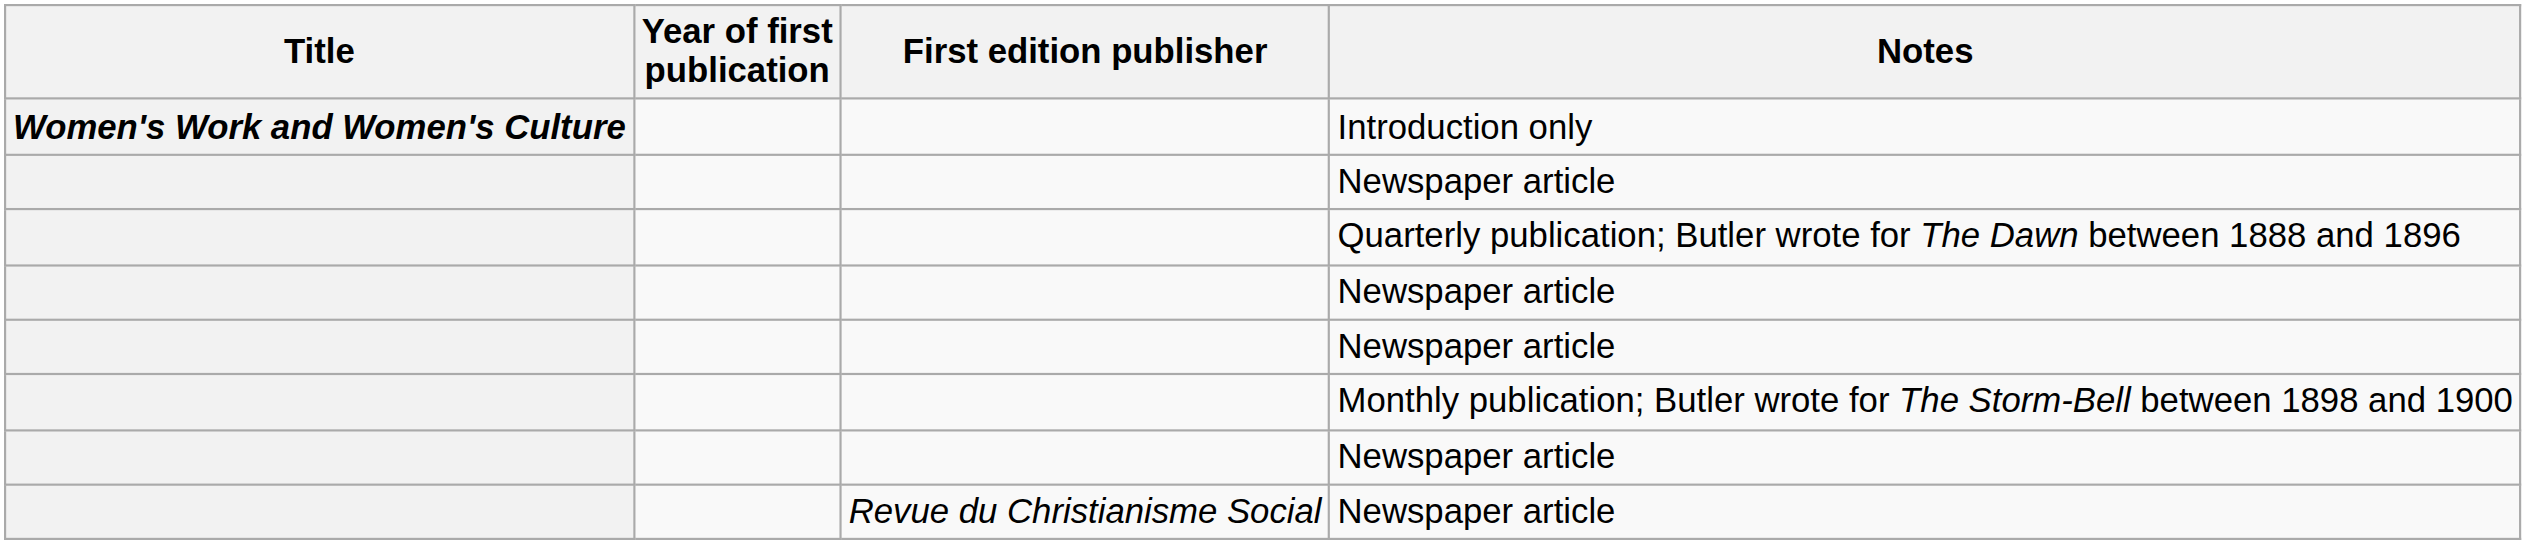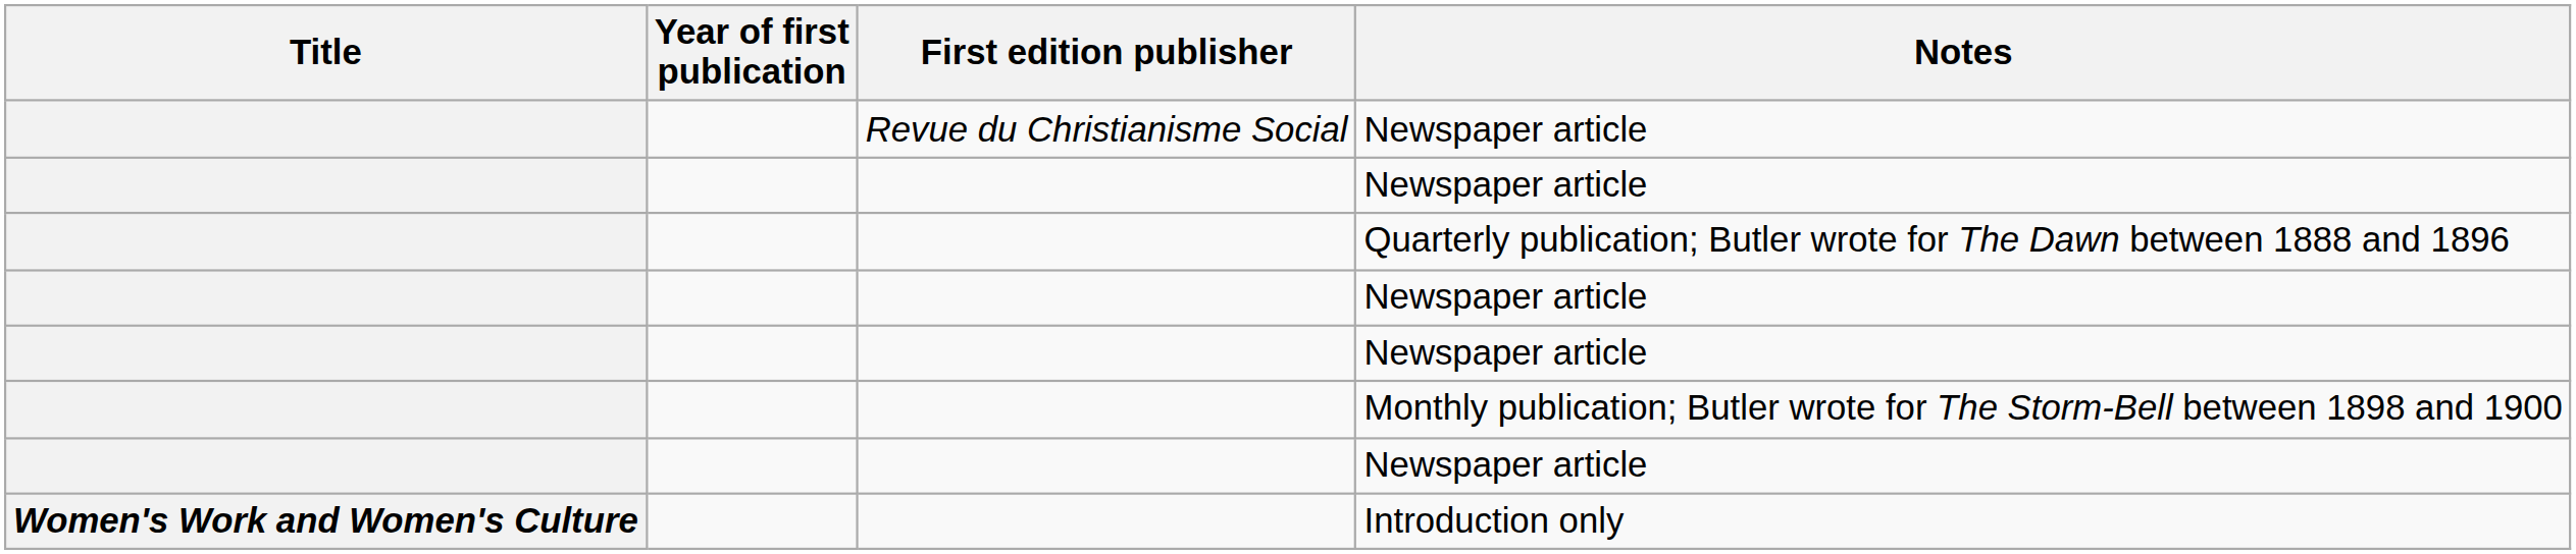rows swapped: Introduction only <-> Revue du Christianisme Social / Newspaper article
